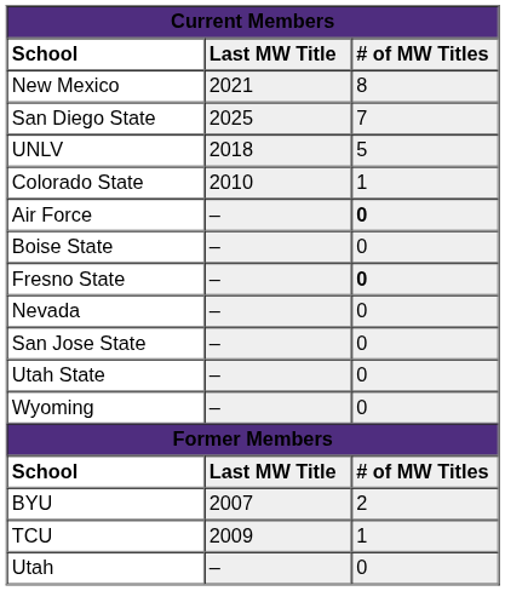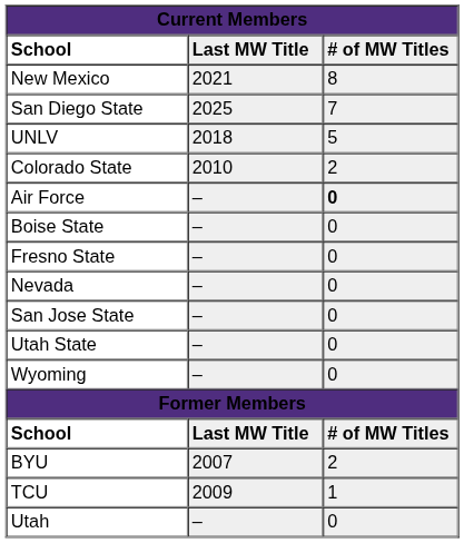Colorado State | column 3: 1 -> 2
Fresno State | column 3: bold -> normal
